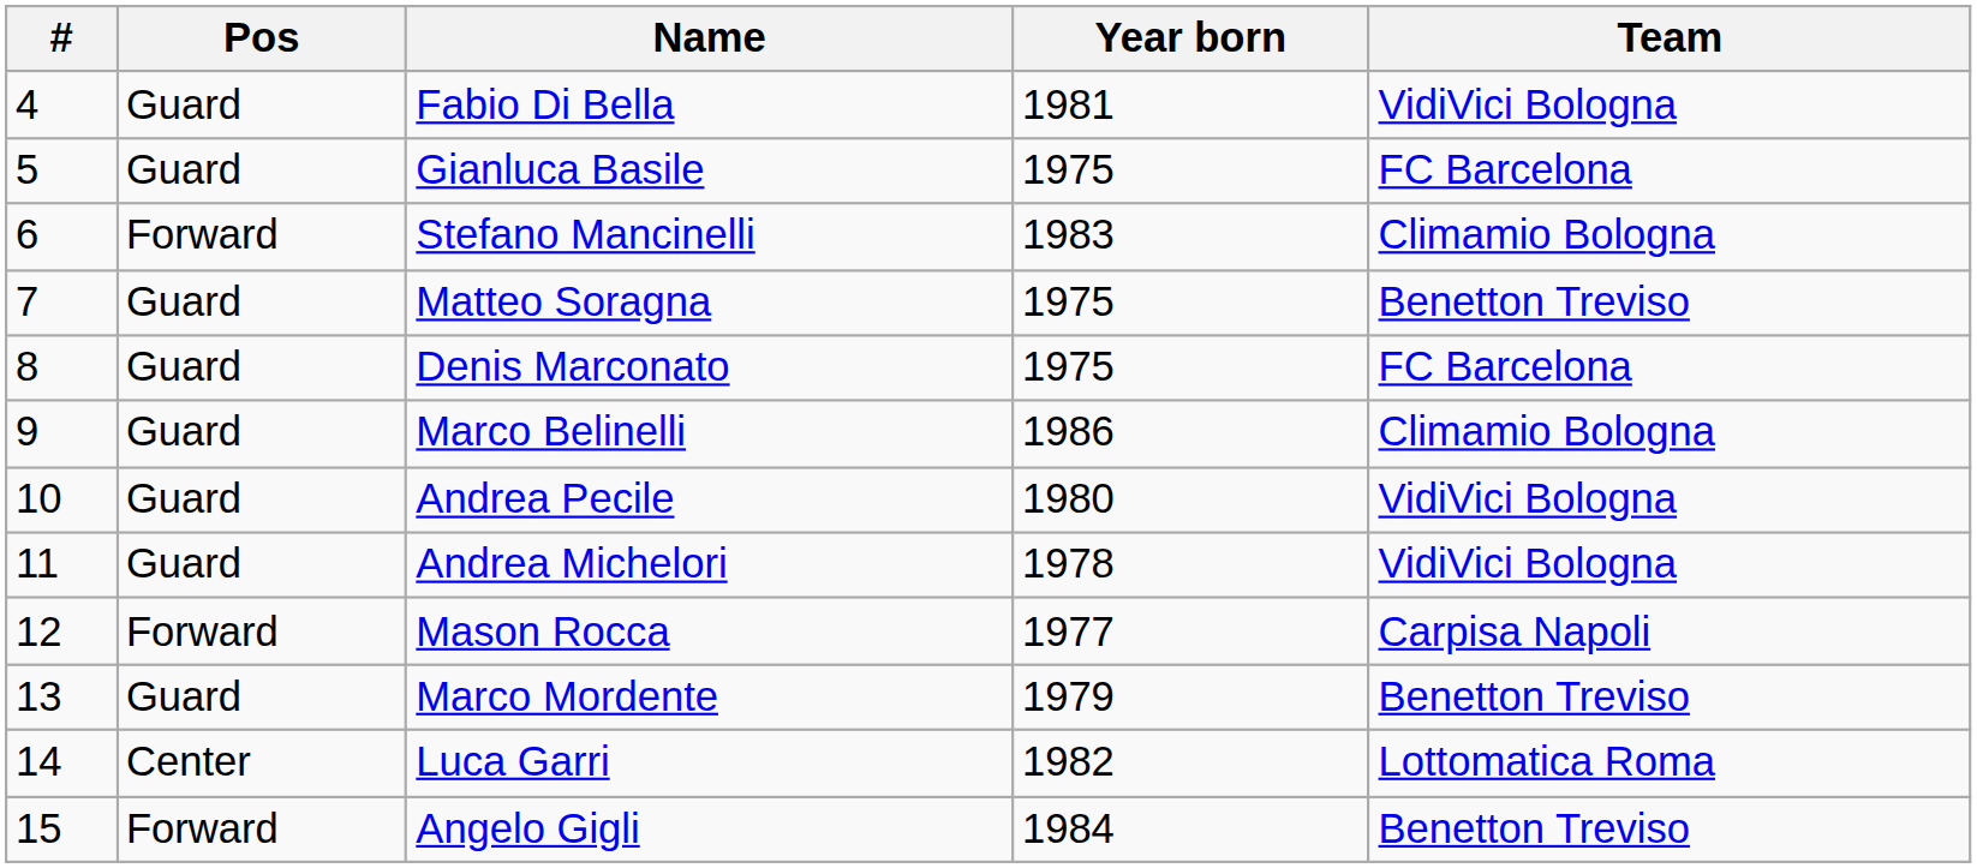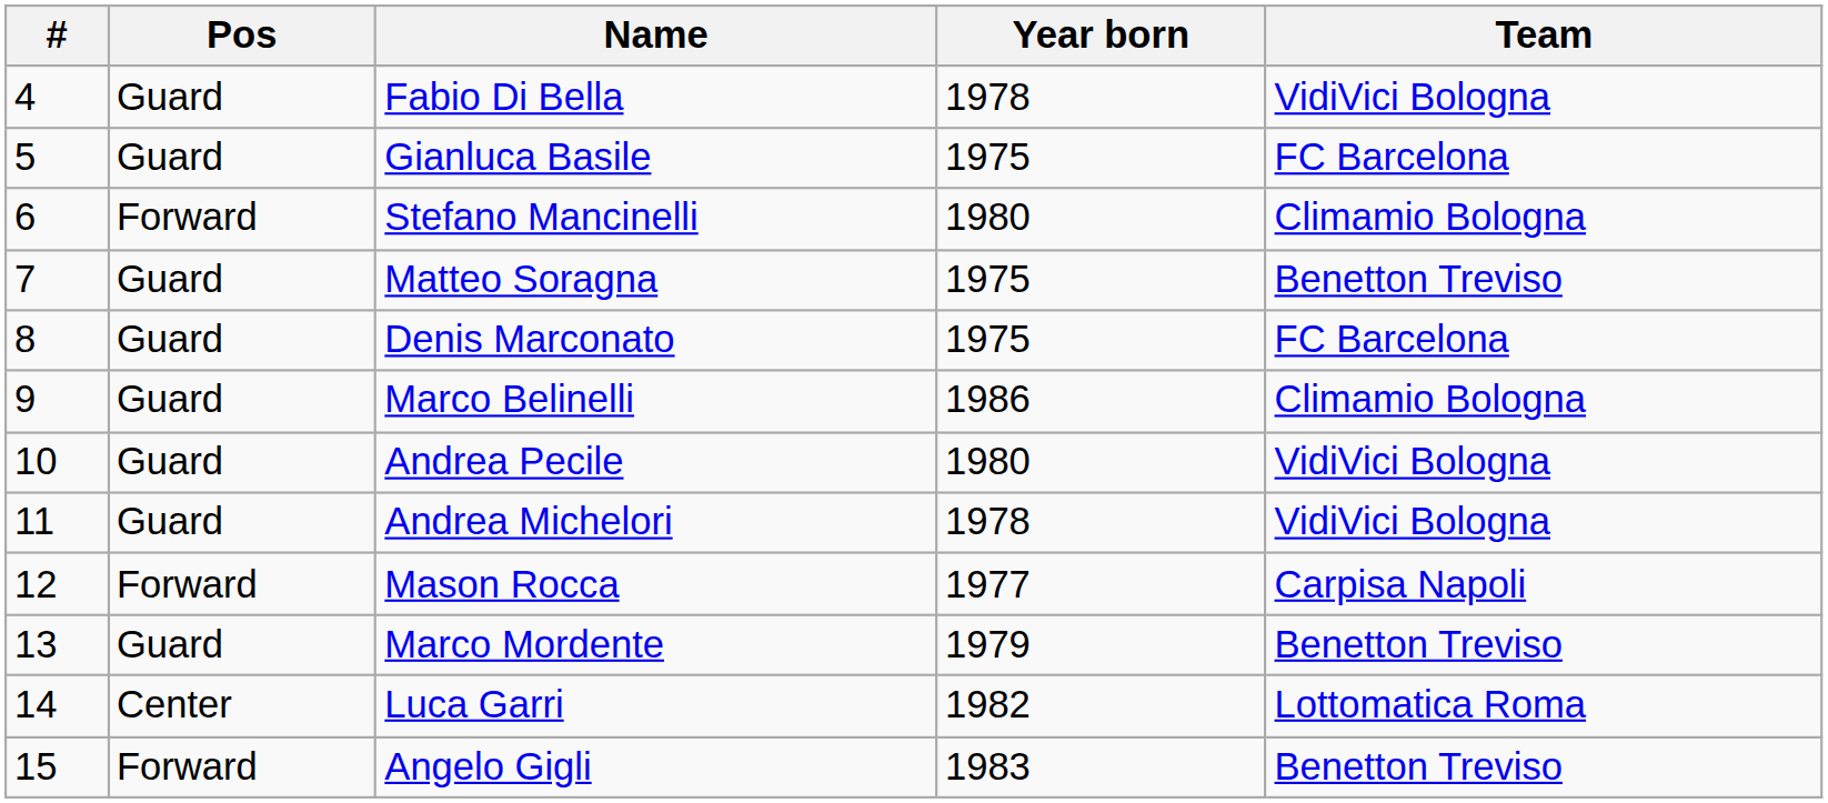Fabio Di Bella | Year born: 1981 -> 1978
Stefano Mancinelli | Year born: 1983 -> 1980
Angelo Gigli | Year born: 1984 -> 1983
